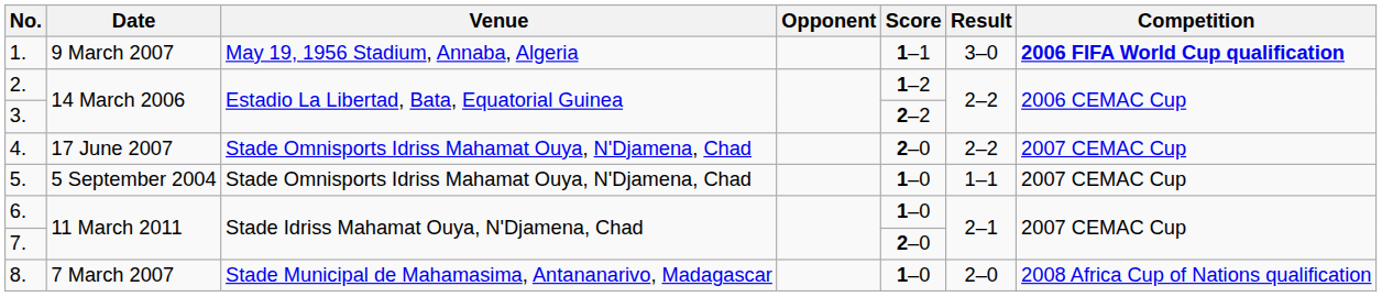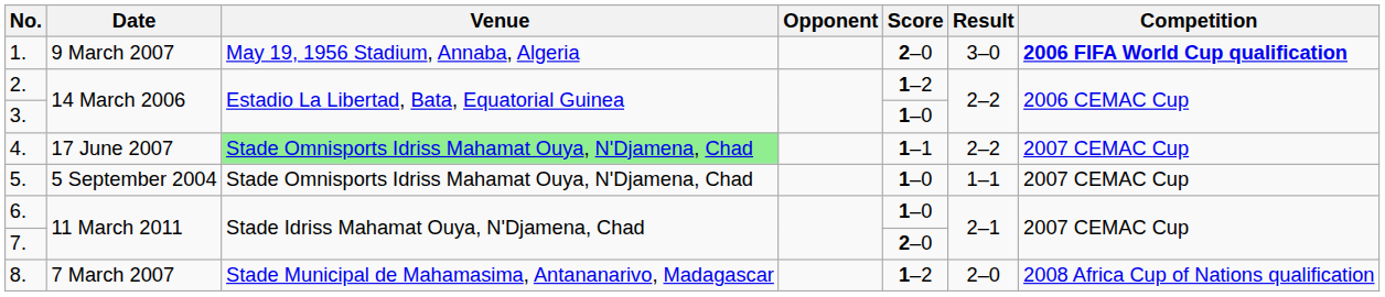1. | Score: 1–1 -> 2–0
3. | Score: 2–2 -> 1–0
4. | Venue: no background -> lightgreen background
4. | Score: 2–0 -> 1–1
8. | Score: 1–0 -> 1–2
